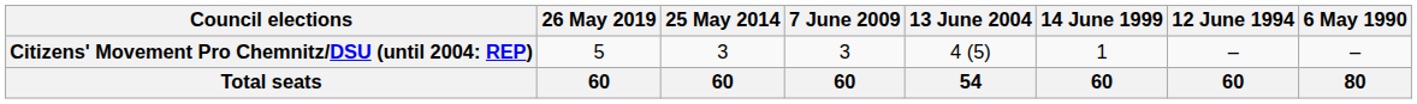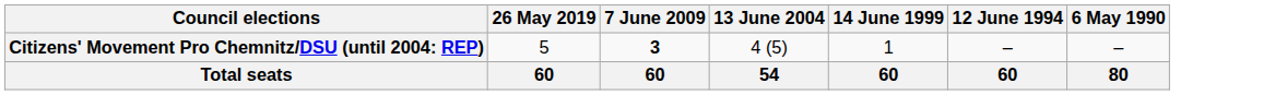- column: 25 May 2014 | 3 | 60
Citizens' Movement Pro Chemnitz/DSU (until 2004: REP) | 7 June 2009: normal -> bold
